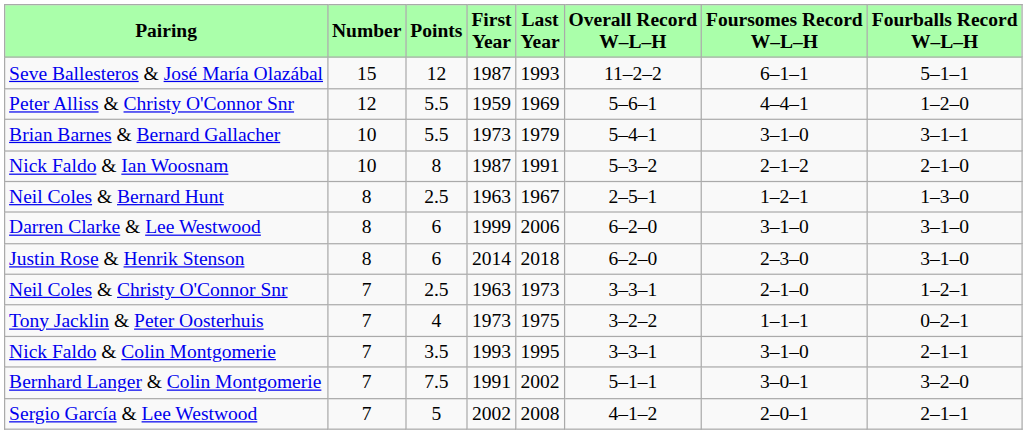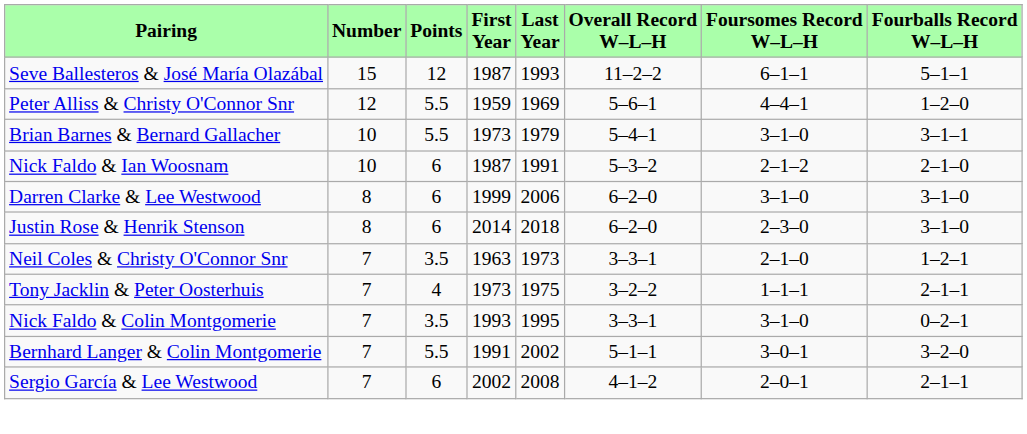Nick Faldo & Ian Woosnam | Points: 8 -> 6
- row: Neil Coles & Bernard Hunt | 8 | 2.5 | 1963 | 1967 | 2–5–1 | 1–2–1 | 1–3–0
Neil Coles & Christy O'Connor Snr | Points: 2.5 -> 3.5
Tony Jacklin & Peter Oosterhuis | Fourballs Record W–L–H: 0–2–1 -> 2–1–1
Nick Faldo & Colin Montgomerie | Fourballs Record W–L–H: 2–1–1 -> 0–2–1
Bernhard Langer & Colin Montgomerie | Points: 7.5 -> 5.5
Sergio García & Lee Westwood | Points: 5 -> 6
